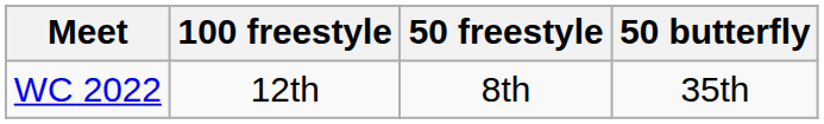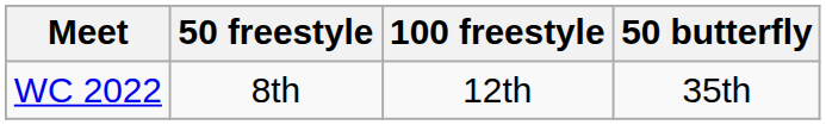columns swapped: 50 freestyle <-> 100 freestyle
